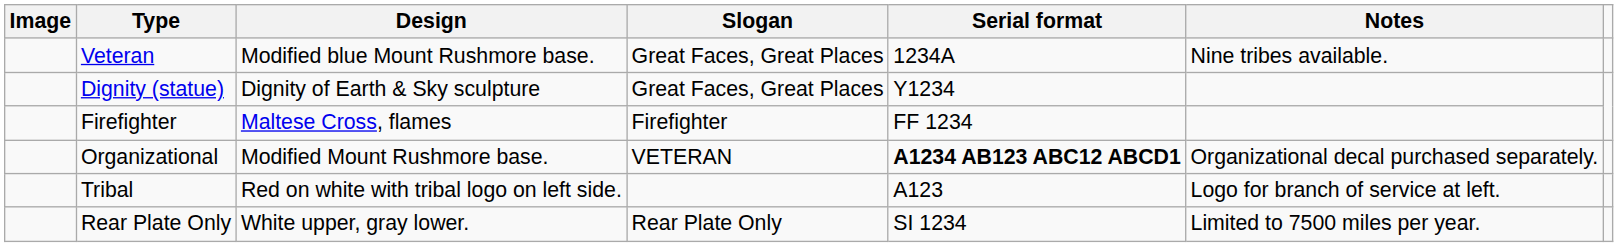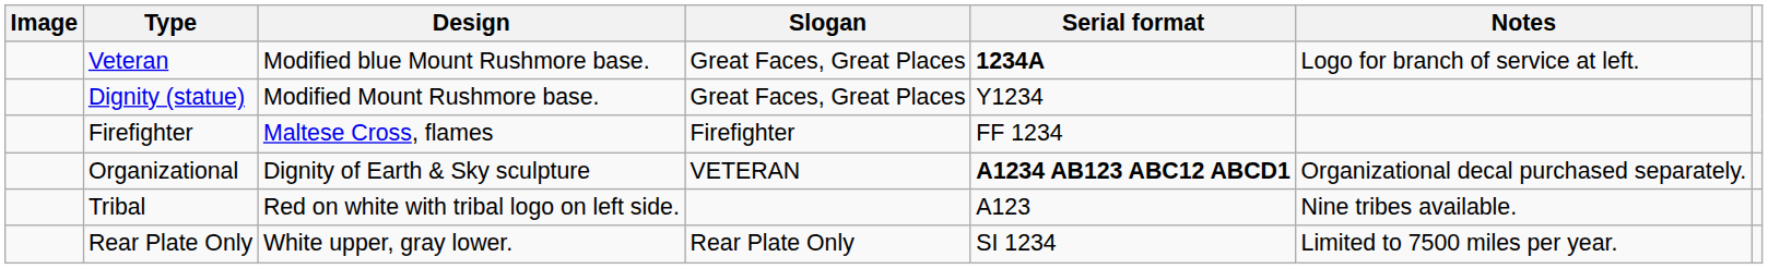Veteran | Serial format: normal -> bold
Veteran | Notes: Nine tribes available. -> Logo for branch of service at left.
Dignity (statue) | Design: Dignity of Earth & Sky sculpture -> Modified Mount Rushmore base.
Organizational | Design: Modified Mount Rushmore base. -> Dignity of Earth & Sky sculpture
Tribal | Notes: Logo for branch of service at left. -> Nine tribes available.
